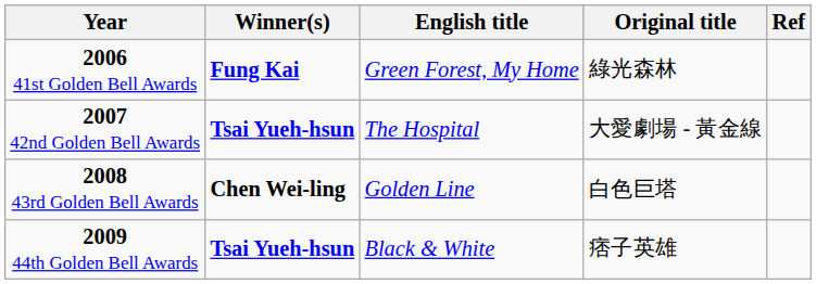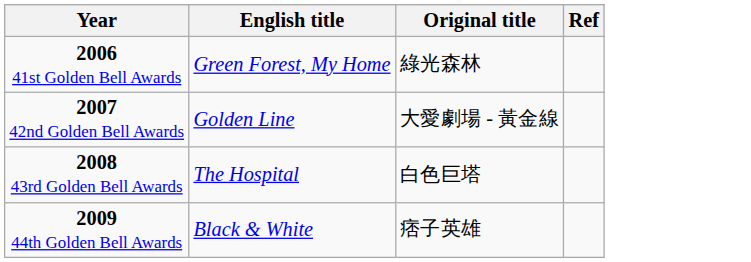- column: Winner(s) | Fung Kai | Tsai Yueh-hsun | Chen Wei-ling | Tsai Yueh-hsun
2007 42nd Golden Bell Awards | English title: The Hospital -> Golden Line
2008 43rd Golden Bell Awards | English title: Golden Line -> The Hospital
